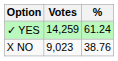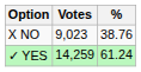rows swapped: ✓ YES <-> X NO
